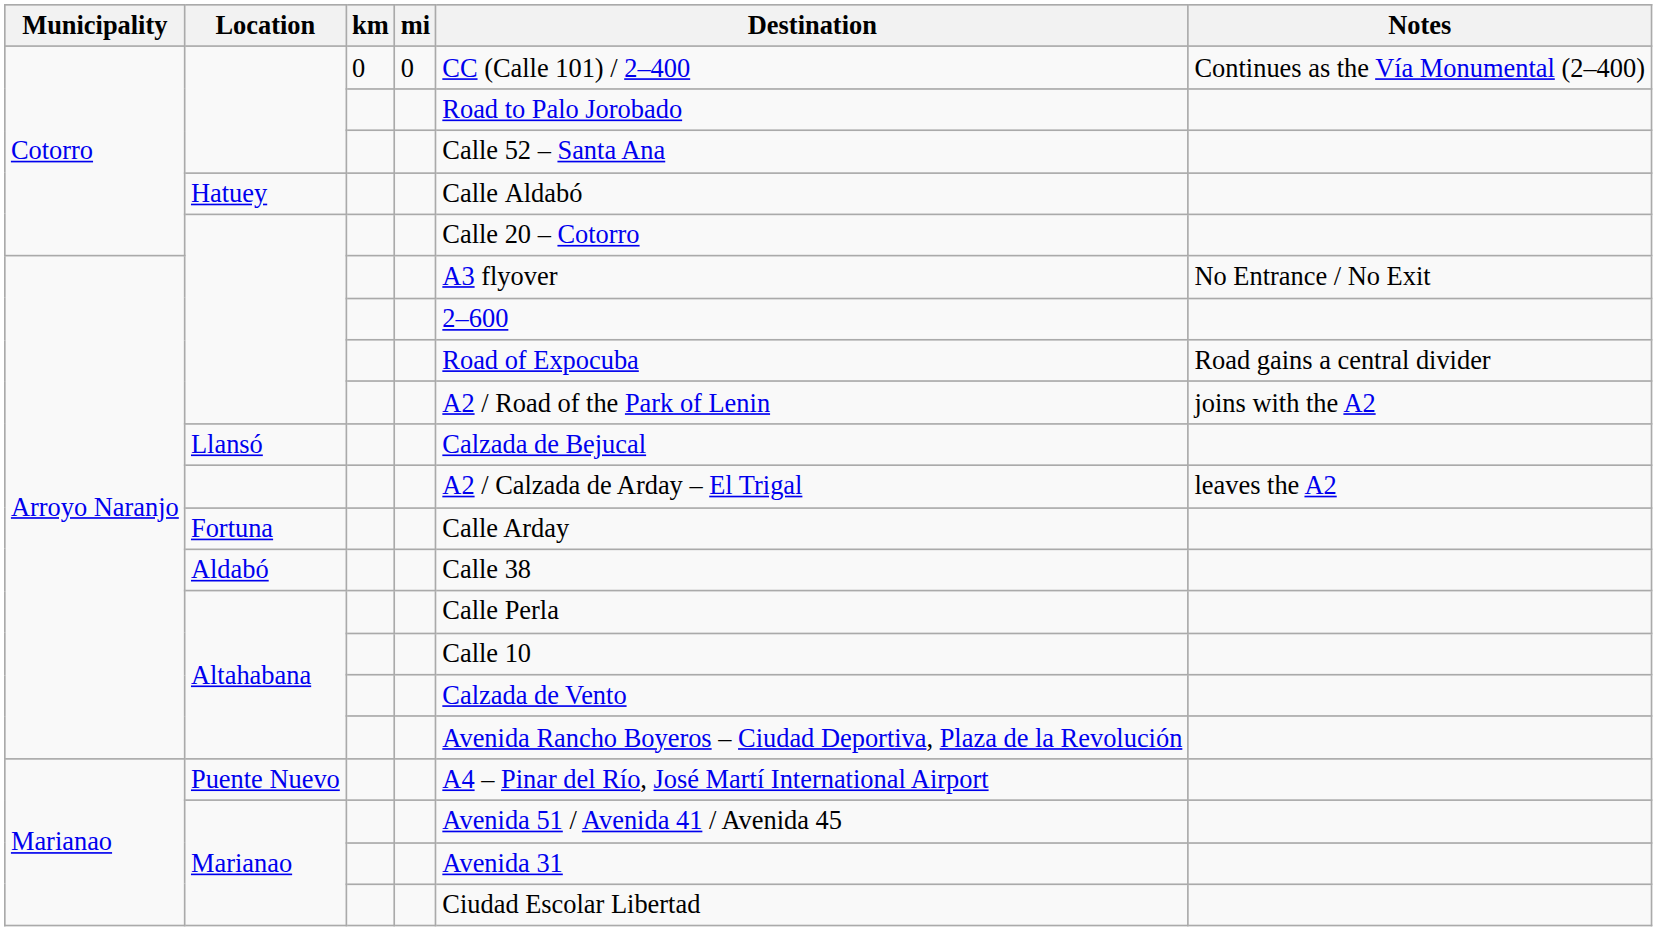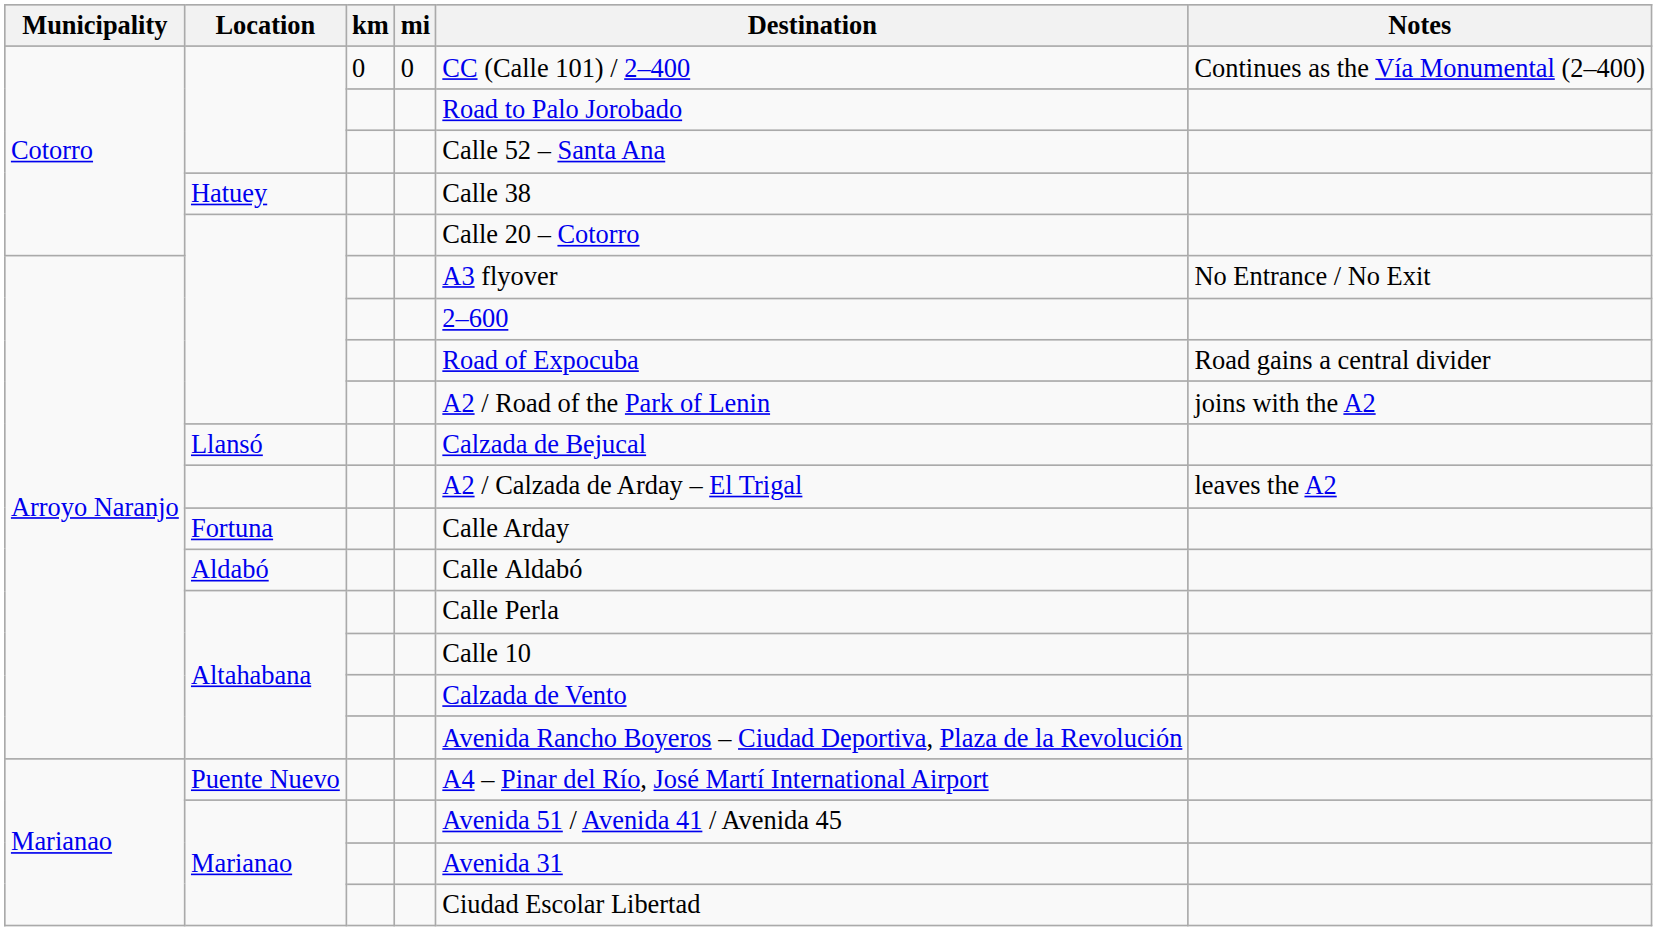Hatuey | Destination: Calle Aldabó -> Calle 38
Aldabó | Destination: Calle 38 -> Calle Aldabó
